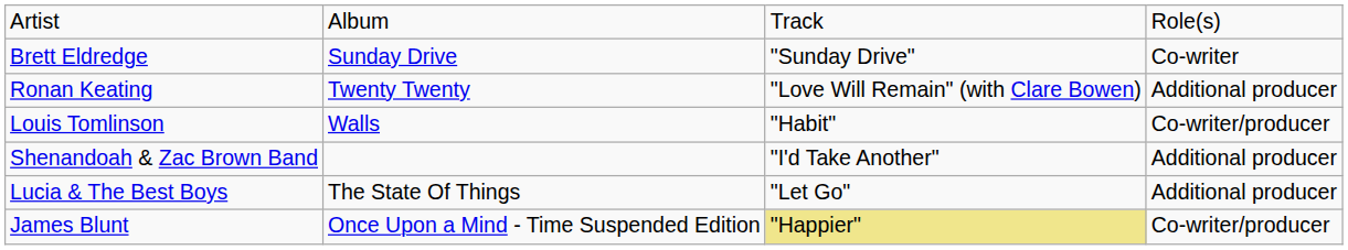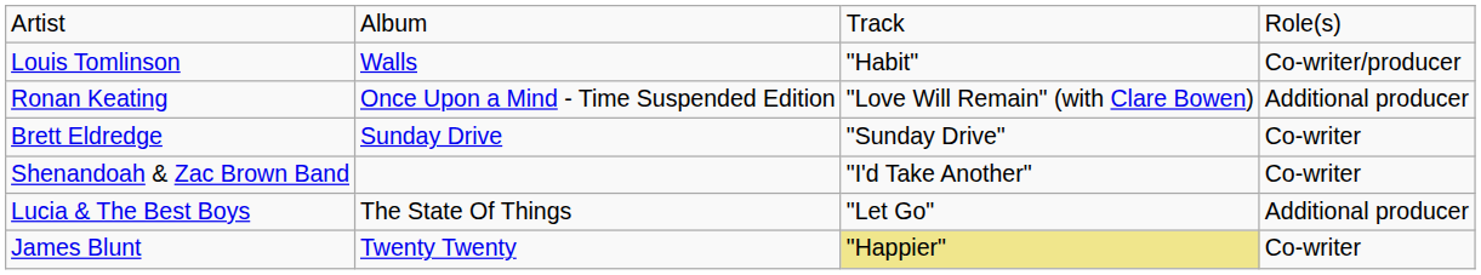rows swapped: Louis Tomlinson <-> Brett Eldredge
Ronan Keating | column 2: Twenty Twenty -> Once Upon a Mind - Time Suspended Edition
Shenandoah & Zac Brown Band | column 4: Additional producer -> Co-writer
James Blunt | column 2: Once Upon a Mind - Time Suspended Edition -> Twenty Twenty
James Blunt | column 4: Co-writer/producer -> Co-writer
